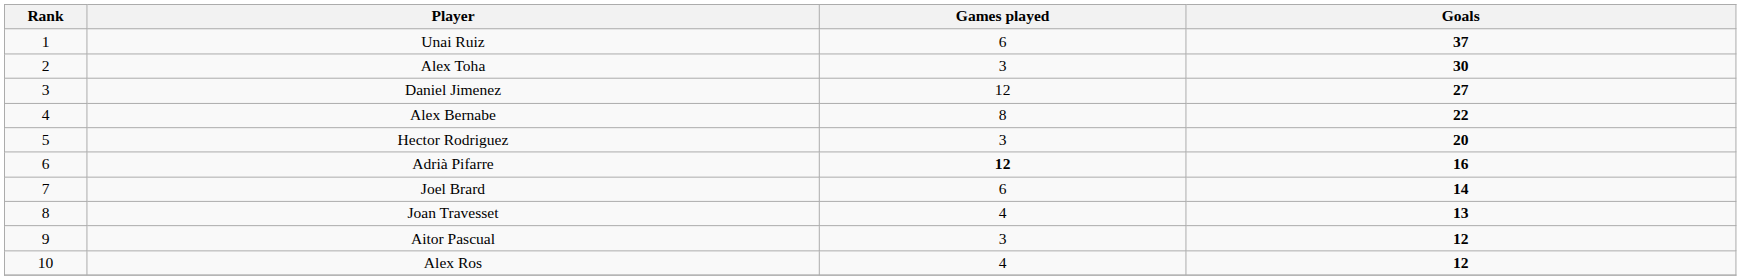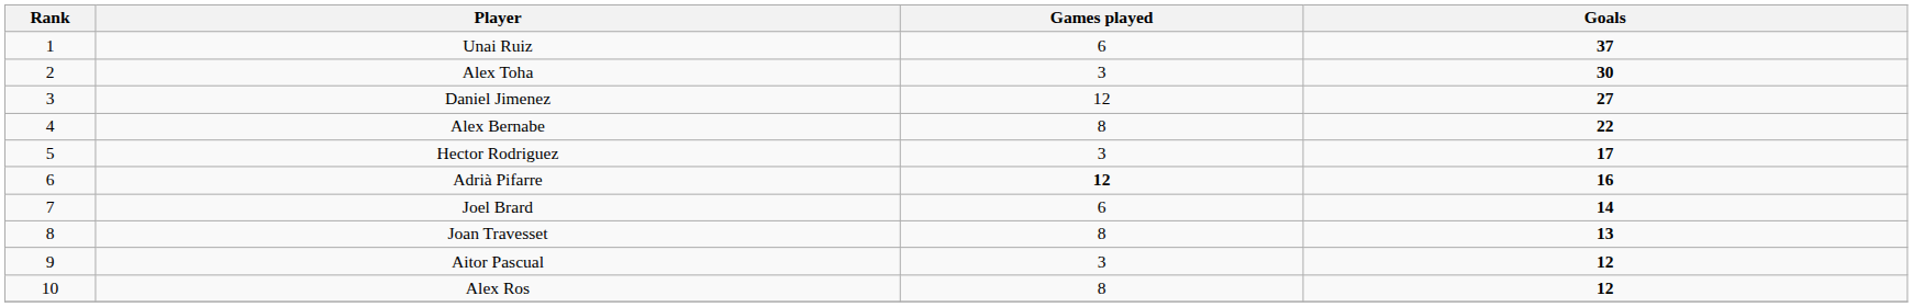Hector Rodriguez | Goals: 20 -> 17
Joan Travesset | Games played: 4 -> 8
Alex Ros | Games played: 4 -> 8
